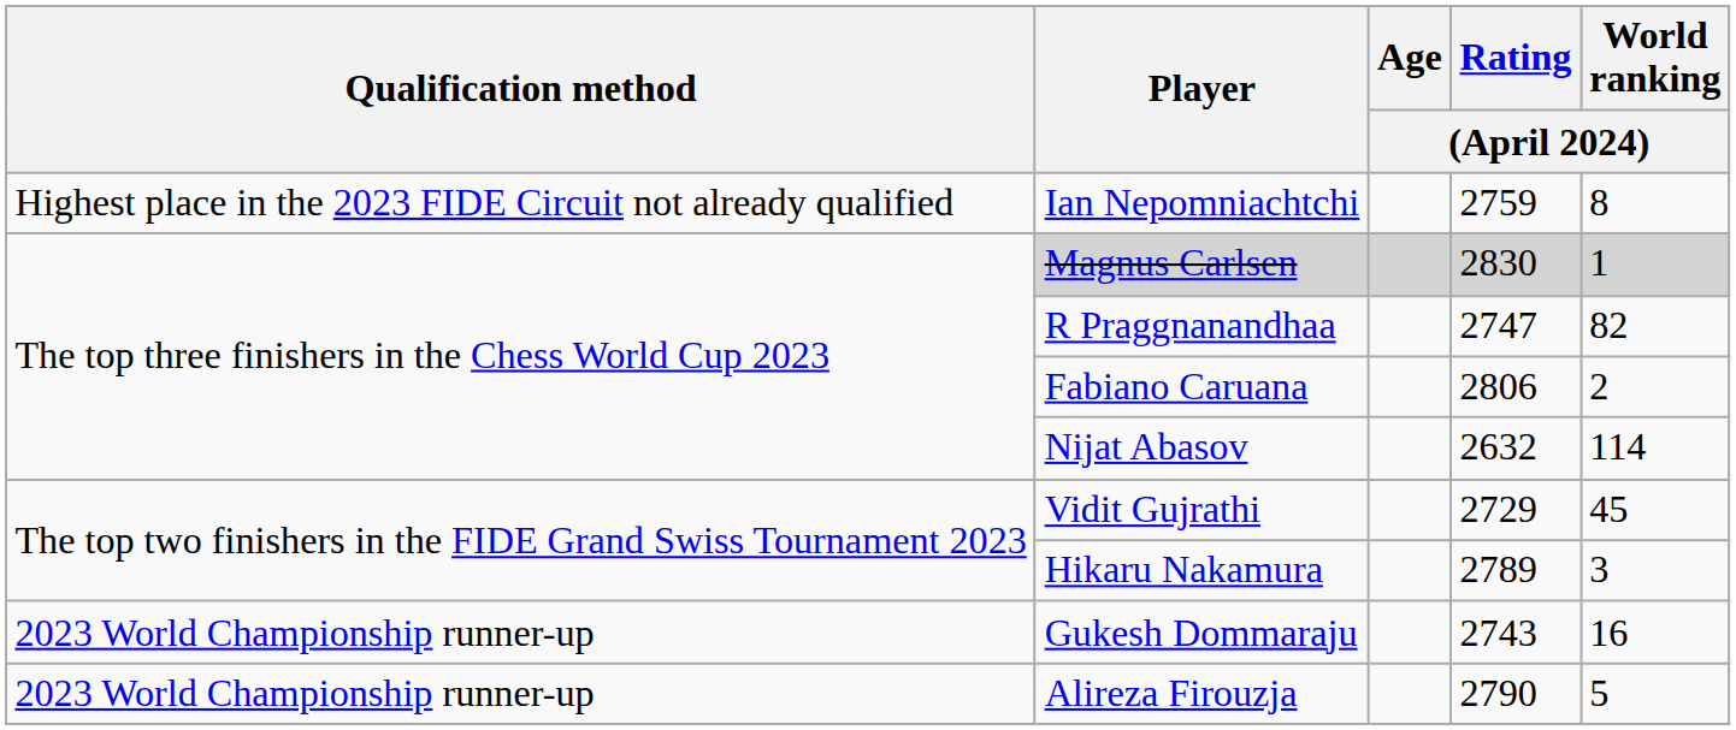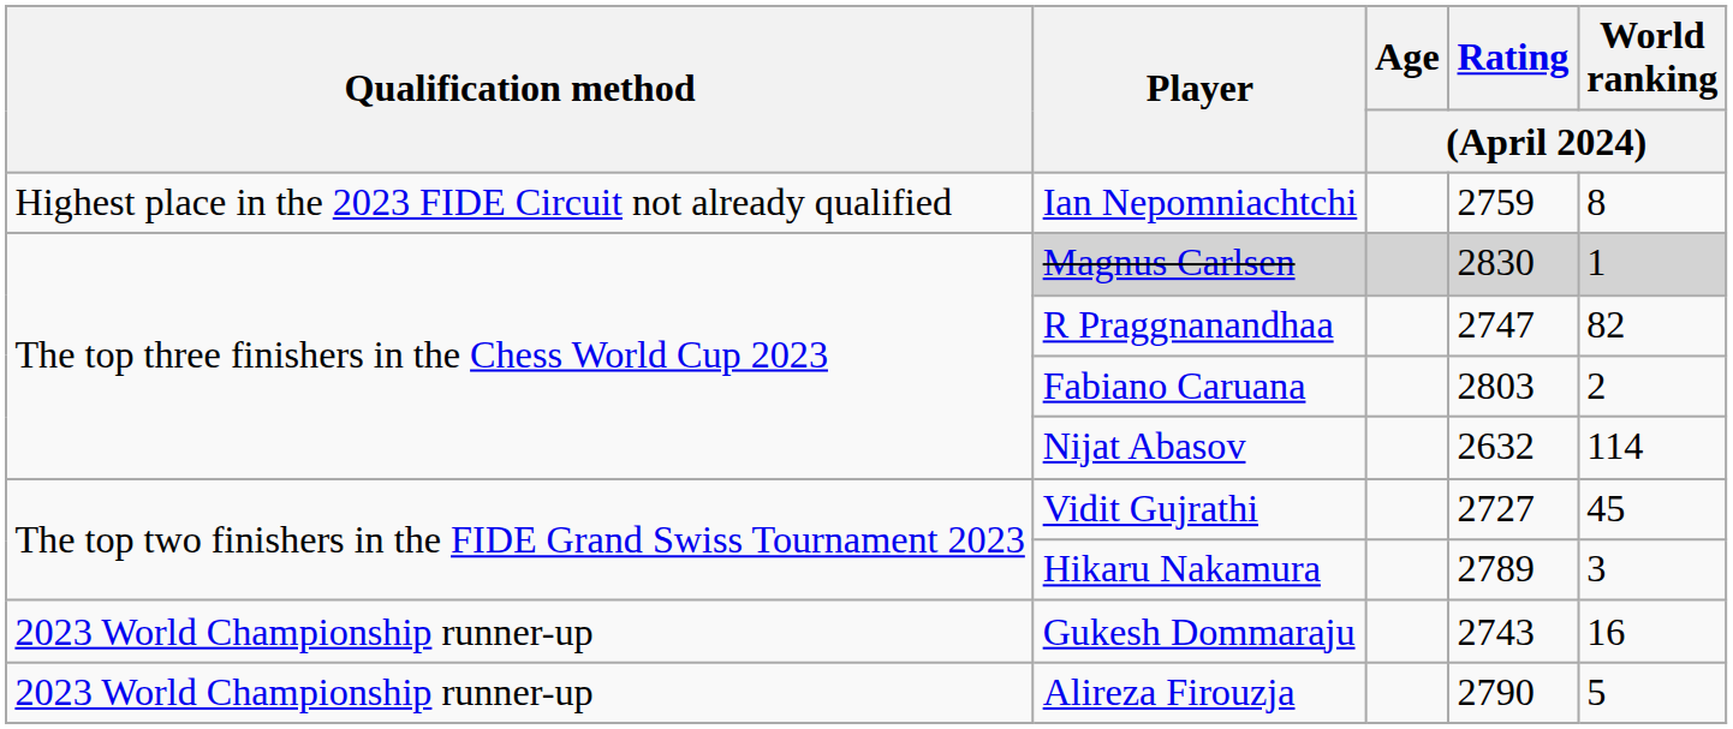Fabiano Caruana | Rating / (April 2024): 2806 -> 2803
Vidit Gujrathi | Rating / (April 2024): 2729 -> 2727
